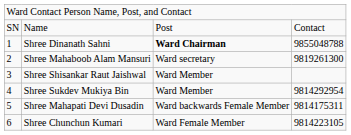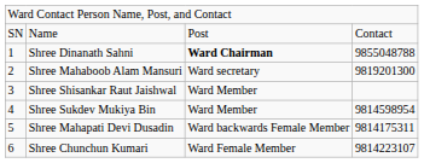Shree Mahaboob Alam Mansuri | column 4: 9819261300 -> 9819201300
Shree Sukdev Mukiya Bin | column 4: 9814292954 -> 9814598954
Shree Chunchun Kumari | column 4: 9814223105 -> 9814223107
